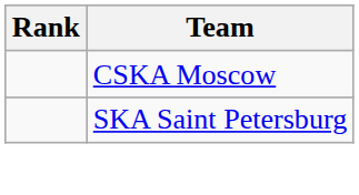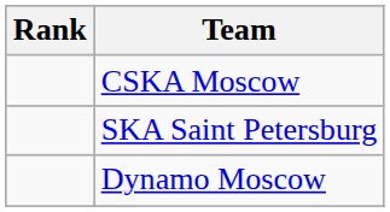+ row: Dynamo Moscow
